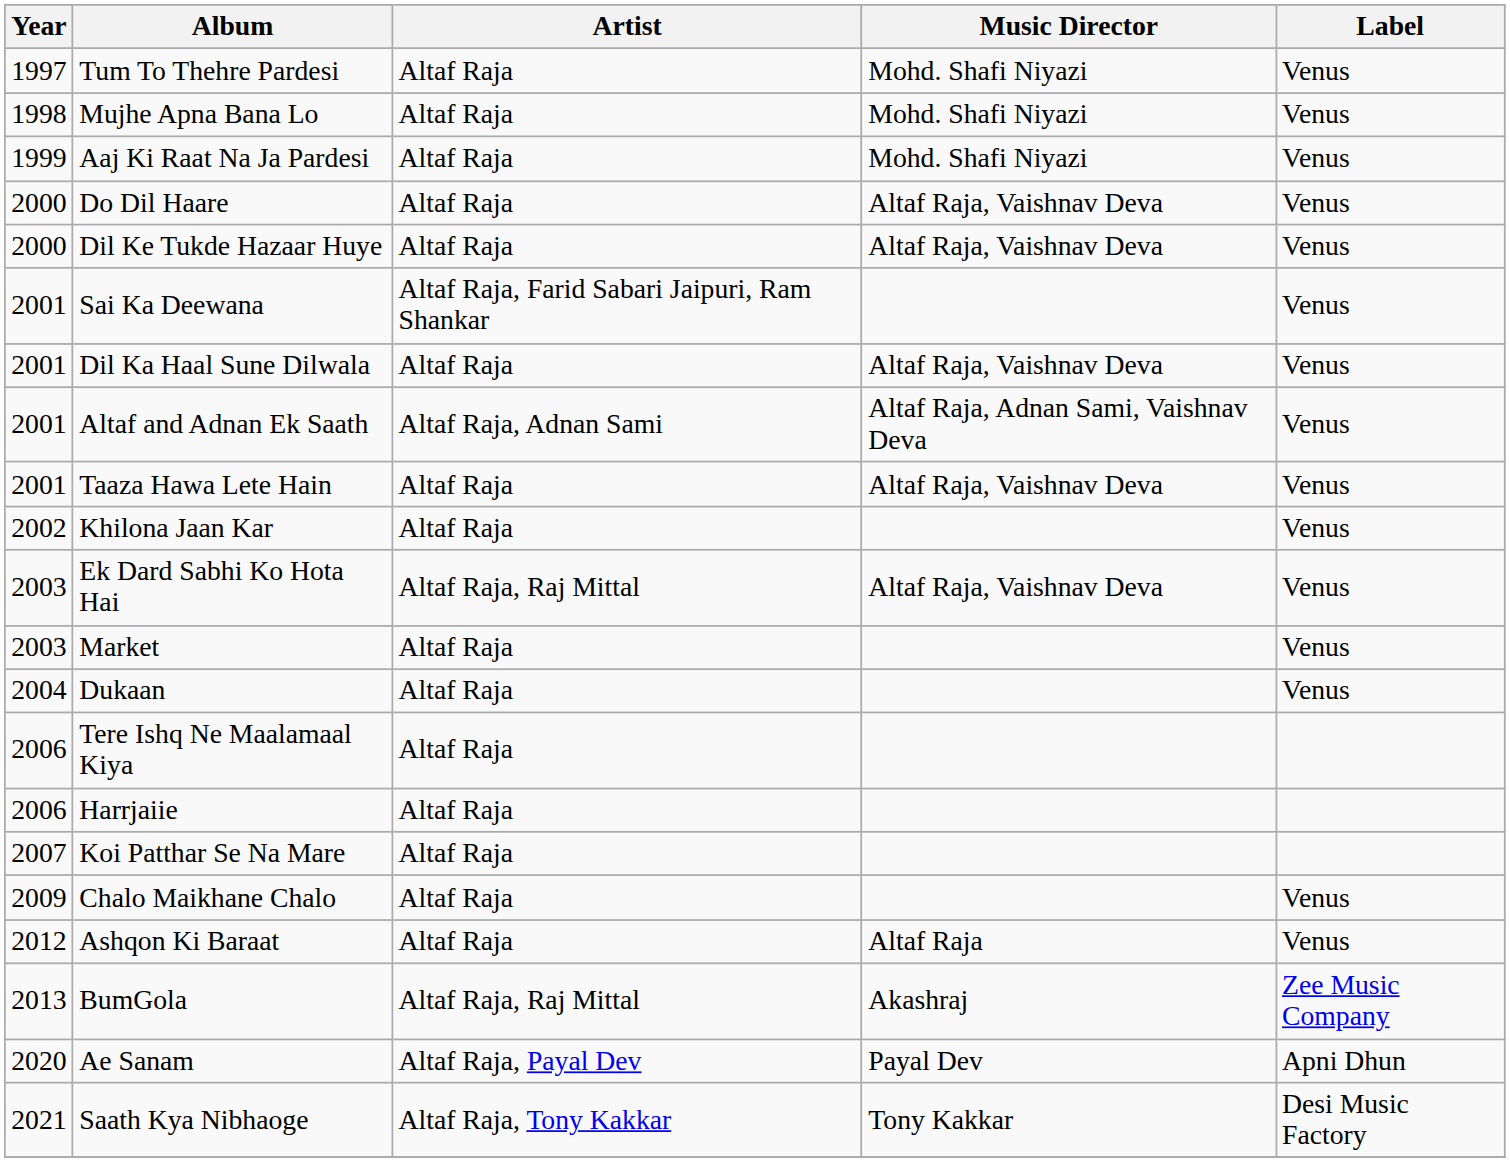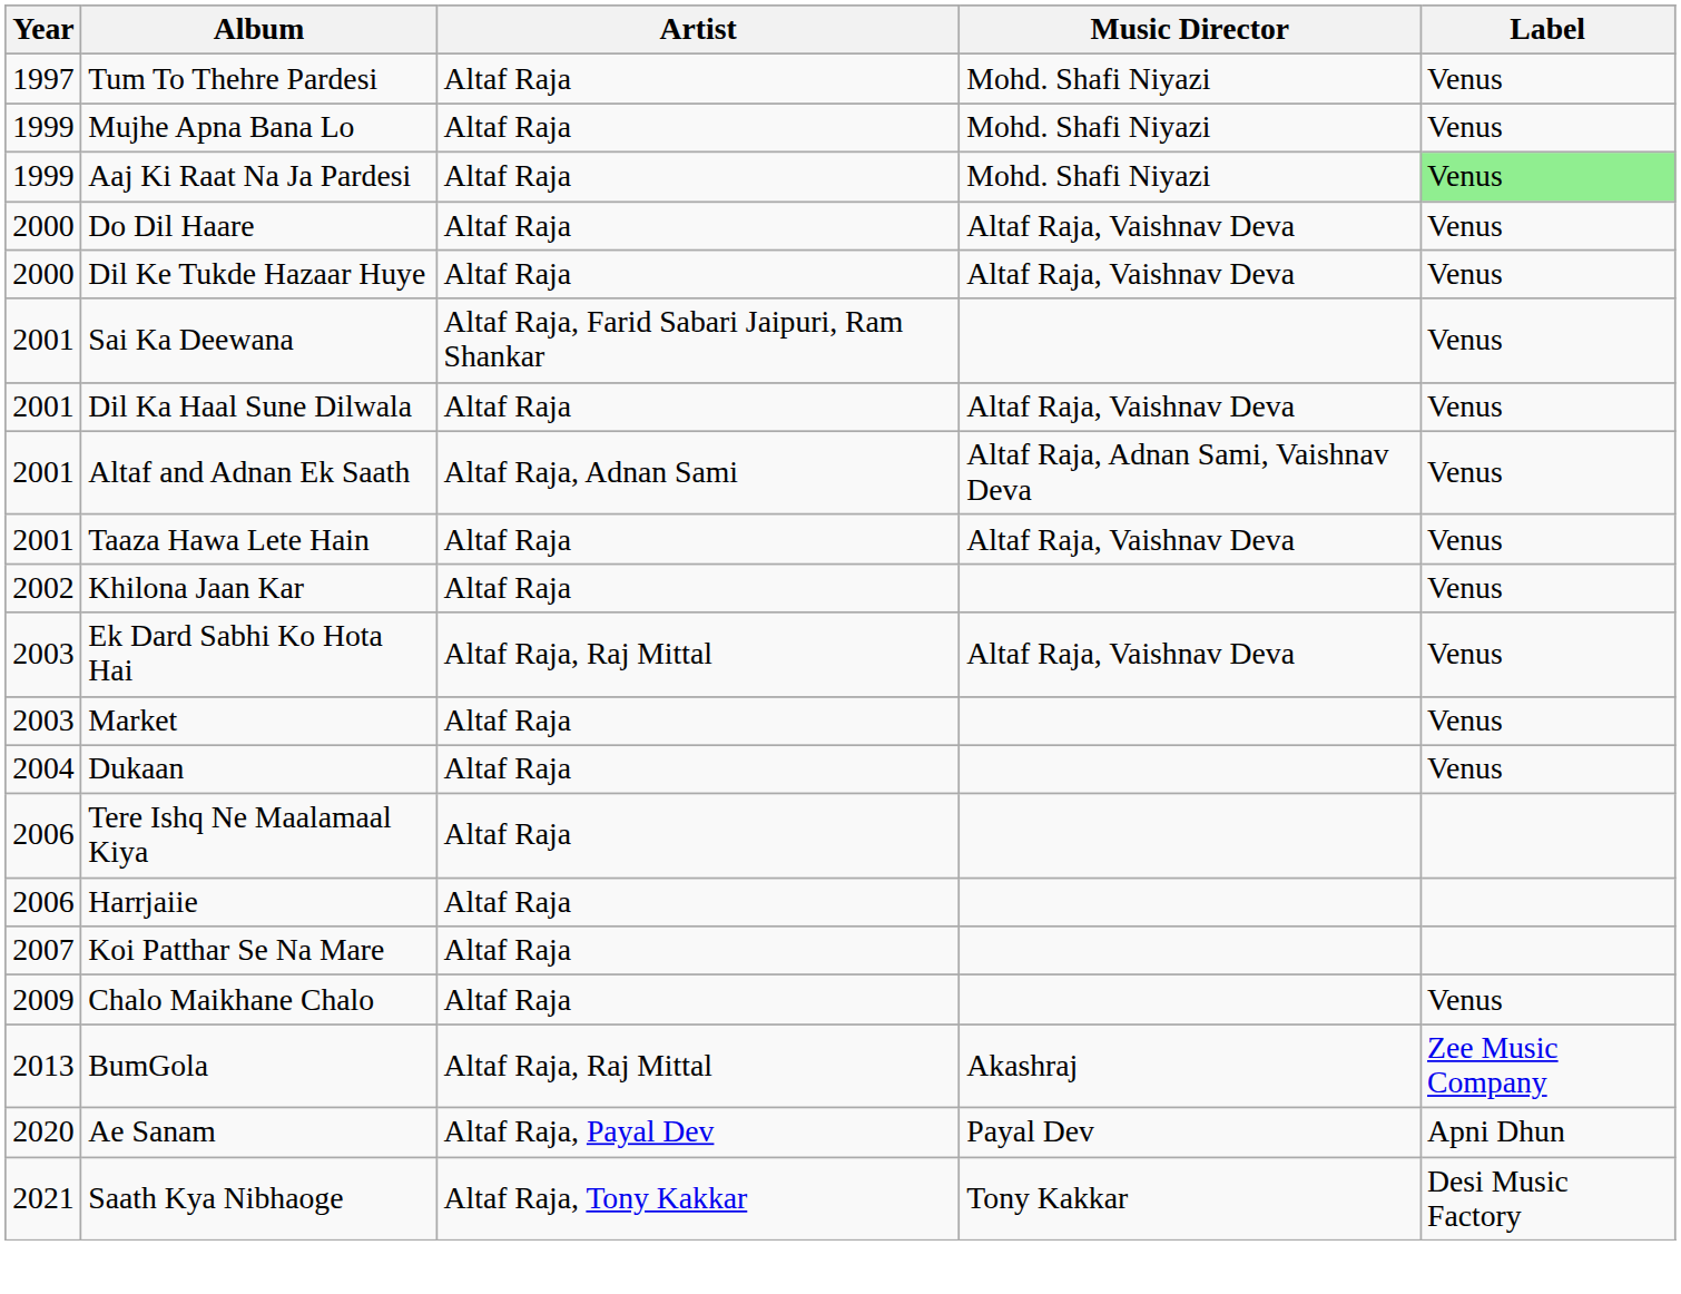Mujhe Apna Bana Lo | Year: 1998 -> 1999
Aaj Ki Raat Na Ja Pardesi | Label: no background -> lightgreen background
- row: 2012 | Ashqon Ki Baraat | Altaf Raja | Altaf Raja | Venus
